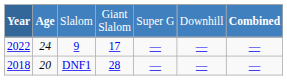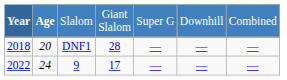Slalom | column 7: bold -> normal
rows swapped: DNF1 <-> 9
